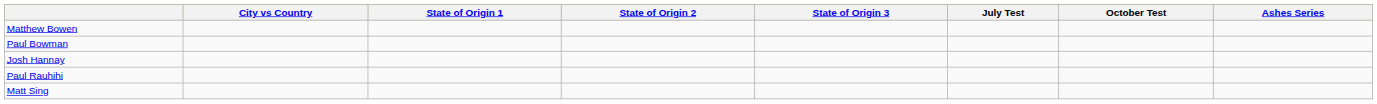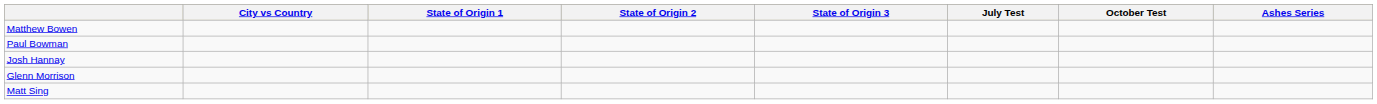+ row: Glenn Morrison
- row: Paul Rauhihi
